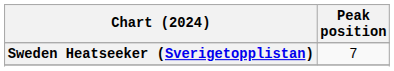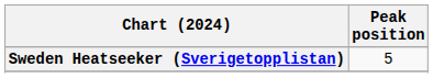Sweden Heatseeker (Sverigetopplistan) | Peak position: 7 -> 5
